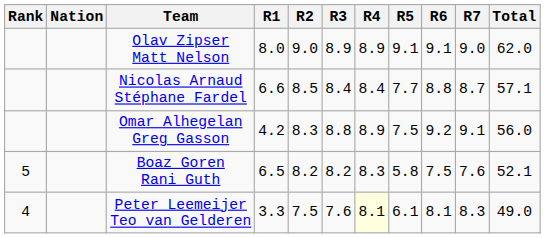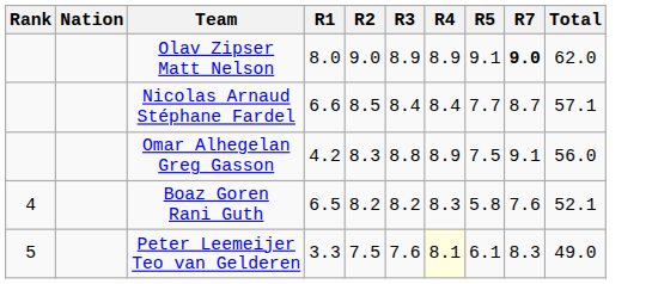- column: R6 | 9.1 | 8.8 | 9.2 | 7.5 | 8.1
Olav Zipser Matt Nelson | R7: normal -> bold
Boaz Goren Rani Guth | Rank: 5 -> 4
Peter Leemeijer Teo van Gelderen | Rank: 4 -> 5
